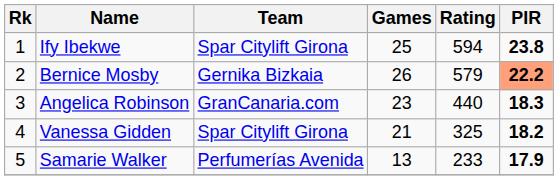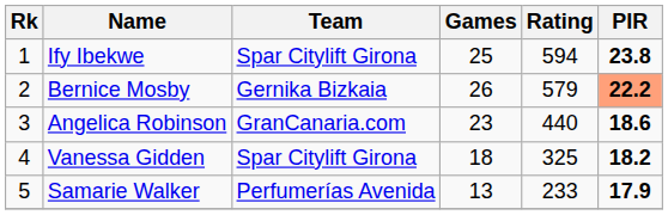Angelica Robinson | PIR: 18.3 -> 18.6
Vanessa Gidden | Games: 21 -> 18
